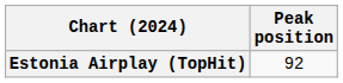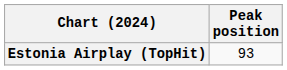Estonia Airplay (TopHit) | Peak position: 92 -> 93
